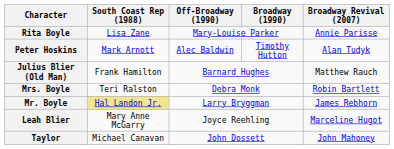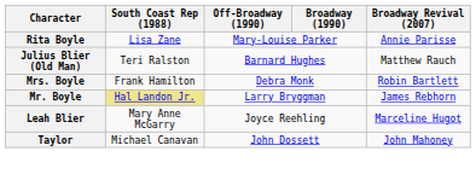- row: Peter Hoskins | Mark Arnott | Alec Baldwin | Timothy Hutton | Alan Tudyk
Julius Blier (Old Man) | South Coast Rep (1988): Frank Hamilton -> Teri Ralston
Mrs. Boyle | South Coast Rep (1988): Teri Ralston -> Frank Hamilton
